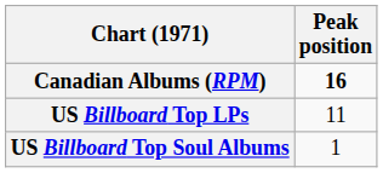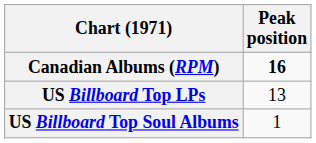US Billboard Top LPs | Peak position: 11 -> 13
